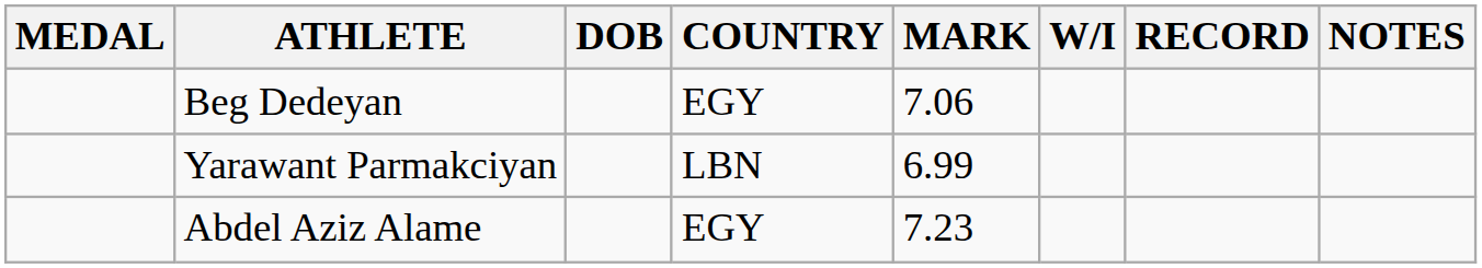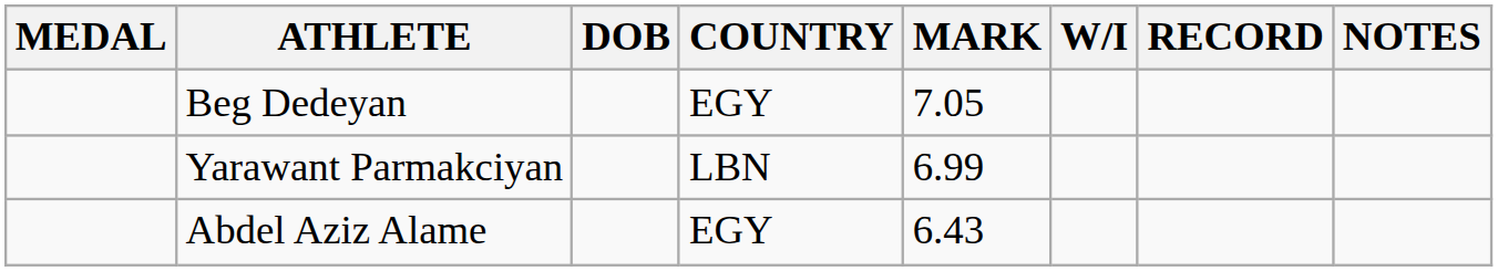Beg Dedeyan | MARK: 7.06 -> 7.05
Abdel Aziz Alame | MARK: 7.23 -> 6.43
